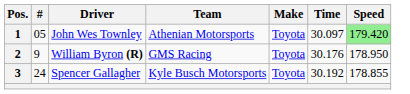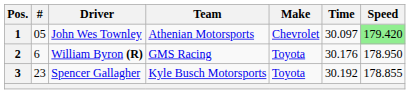1 | Make: Toyota -> Chevrolet
2 | #: 9 -> 6
3 | #: 24 -> 23
